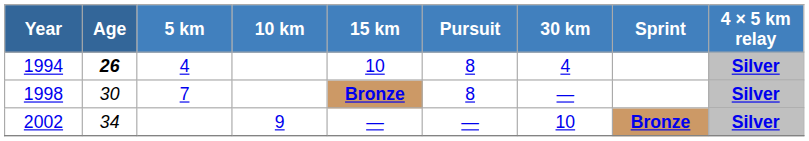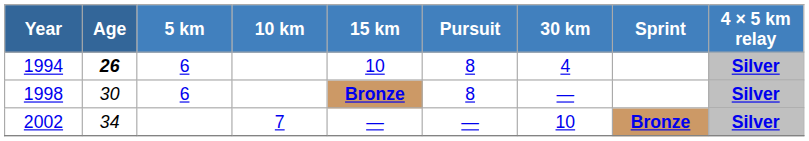1994 | 5 km: 4 -> 6
1998 | 5 km: 7 -> 6
2002 | 10 km: 9 -> 7
